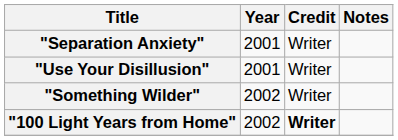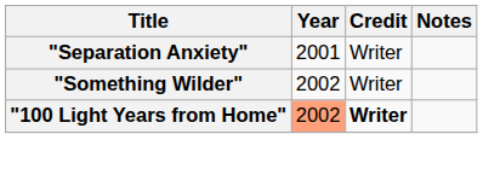- row: "Use Your Disillusion" | 2001 | Writer
"100 Light Years from Home" | Year: no background -> lightsalmon background
